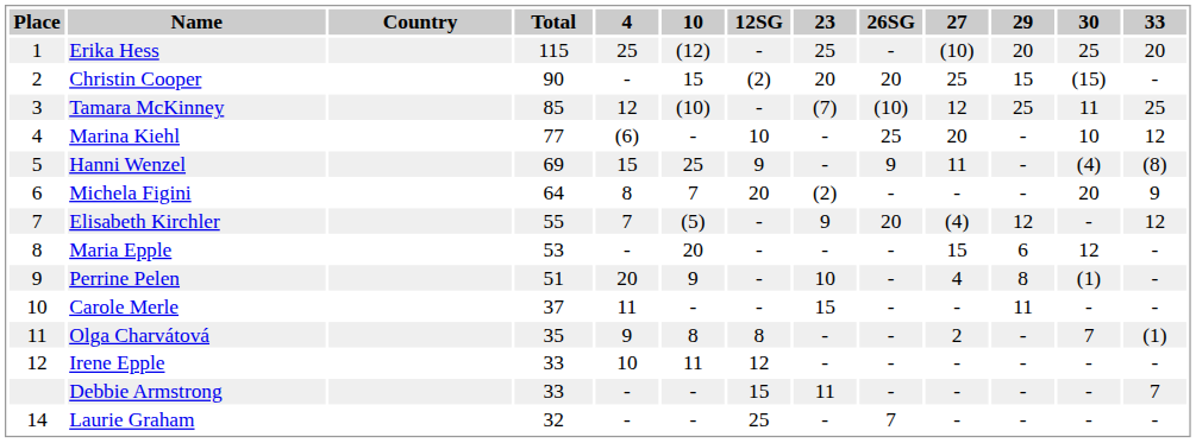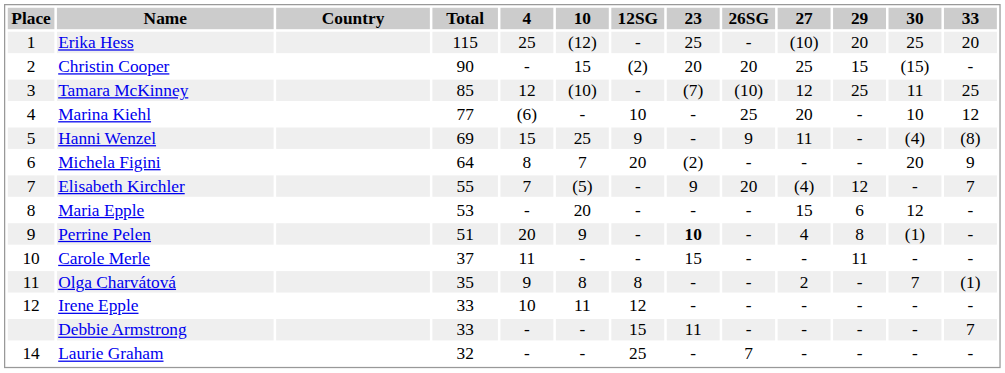Elisabeth Kirchler | 33: 12 -> 7
Perrine Pelen | 23: normal -> bold
